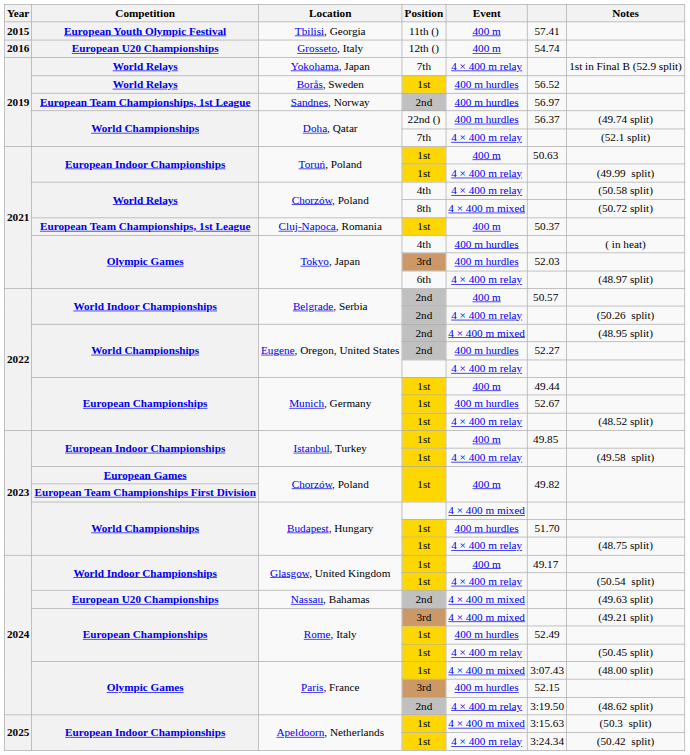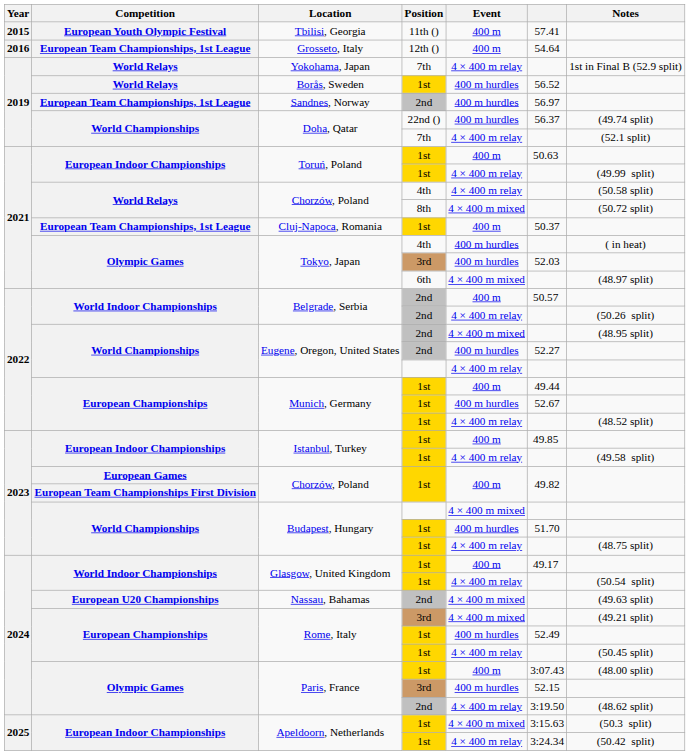Grosseto, Italy | Competition: European U20 Championships -> European Team Championships, 1st League
Grosseto, Italy | column 6: 54.74 -> 54.64
Tokyo, Japan / 6th | Event: 4 × 400 m relay -> 4 × 400 m mixed
Paris, France / 1st | Event: 4 × 400 m mixed -> 400 m
